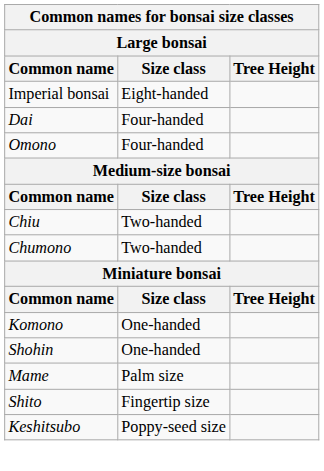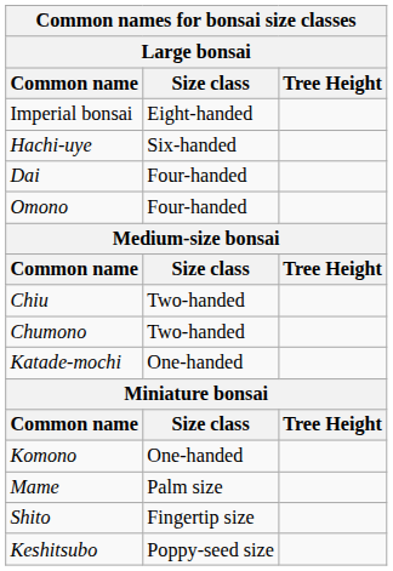+ row: Hachi-uye | Six-handed
+ row: Katade-mochi | One-handed
- row: Shohin | One-handed
